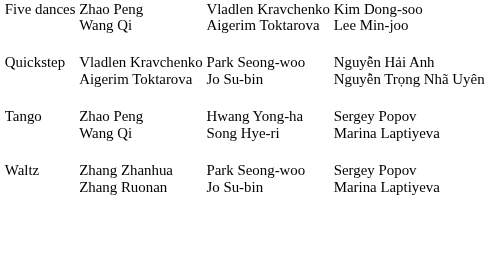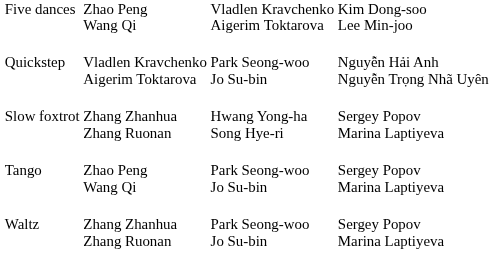+ row: Slow foxtrot | Zhang Zhanhua Zhang Ruonan | Hwang Yong-ha Song Hye-ri | Sergey Popov Marina Laptiyeva
Tango | column 3: Hwang Yong-ha Song Hye-ri -> Park Seong-woo Jo Su-bin
